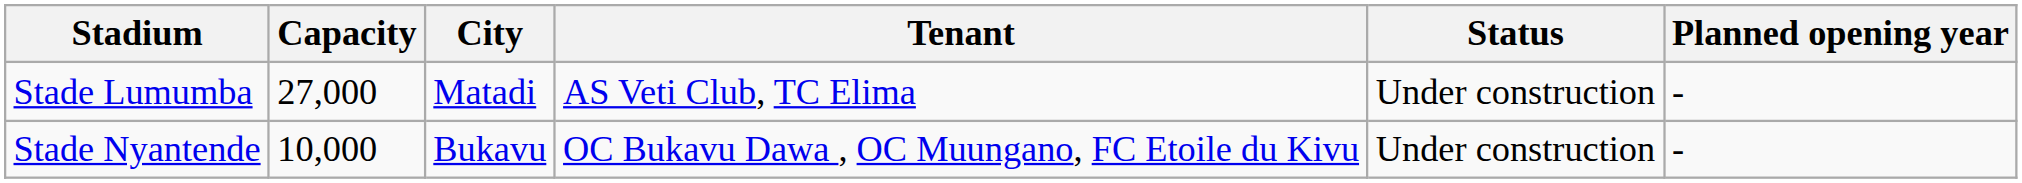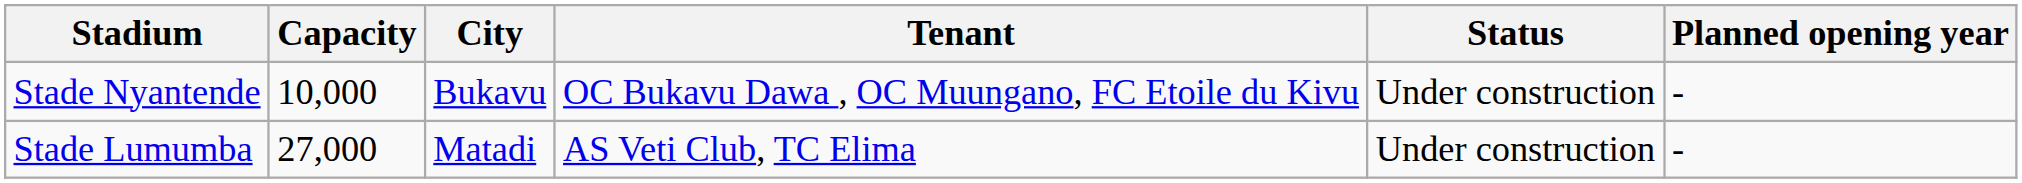rows swapped: Stade Lumumba <-> Stade Nyantende
